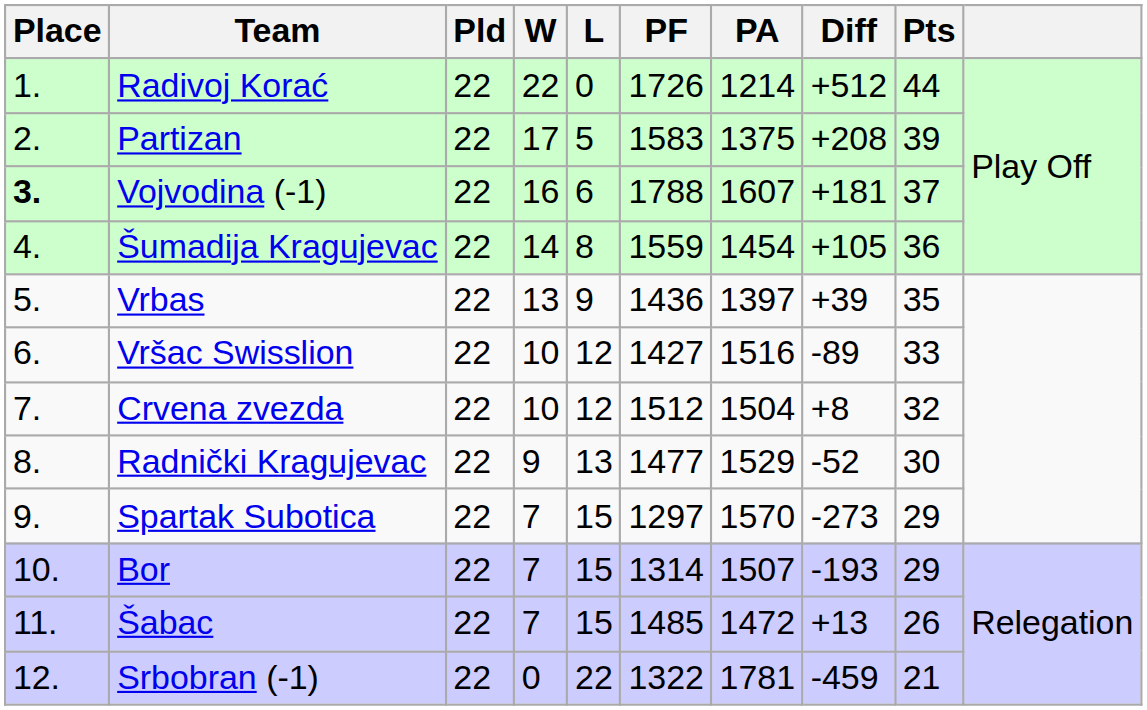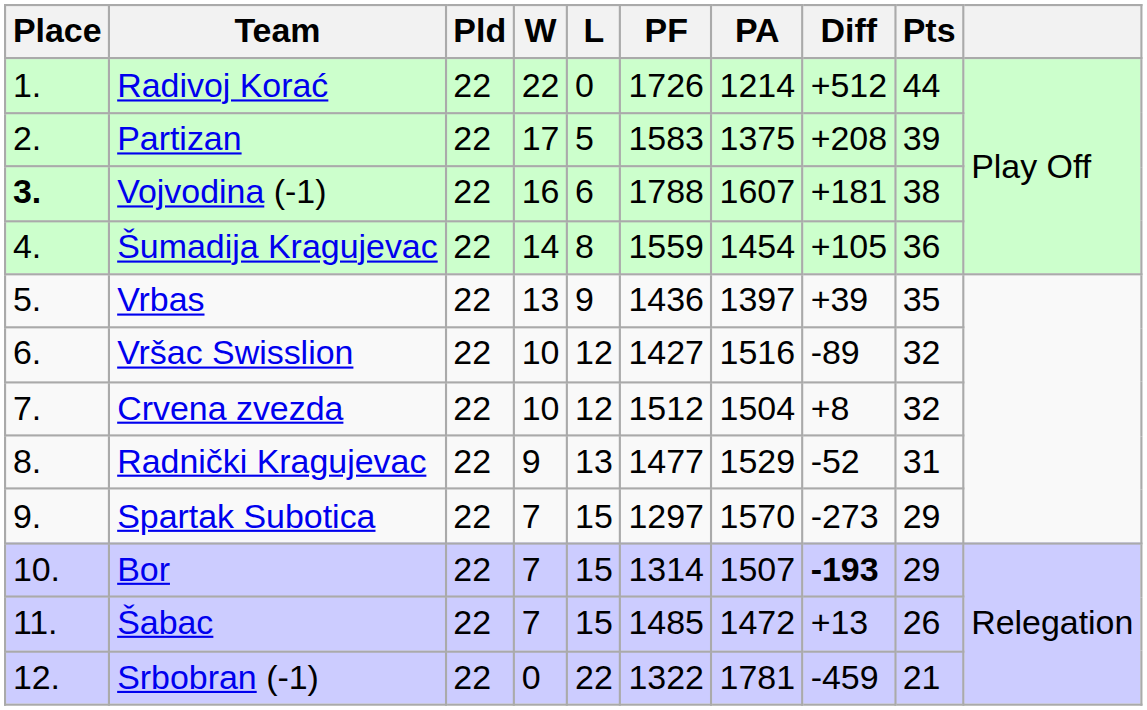Vojvodina (-1) | Pts: 37 -> 38
Vršac Swisslion | Pts: 33 -> 32
Radnički Kragujevac | Pts: 30 -> 31
Bor | Diff: normal -> bold
